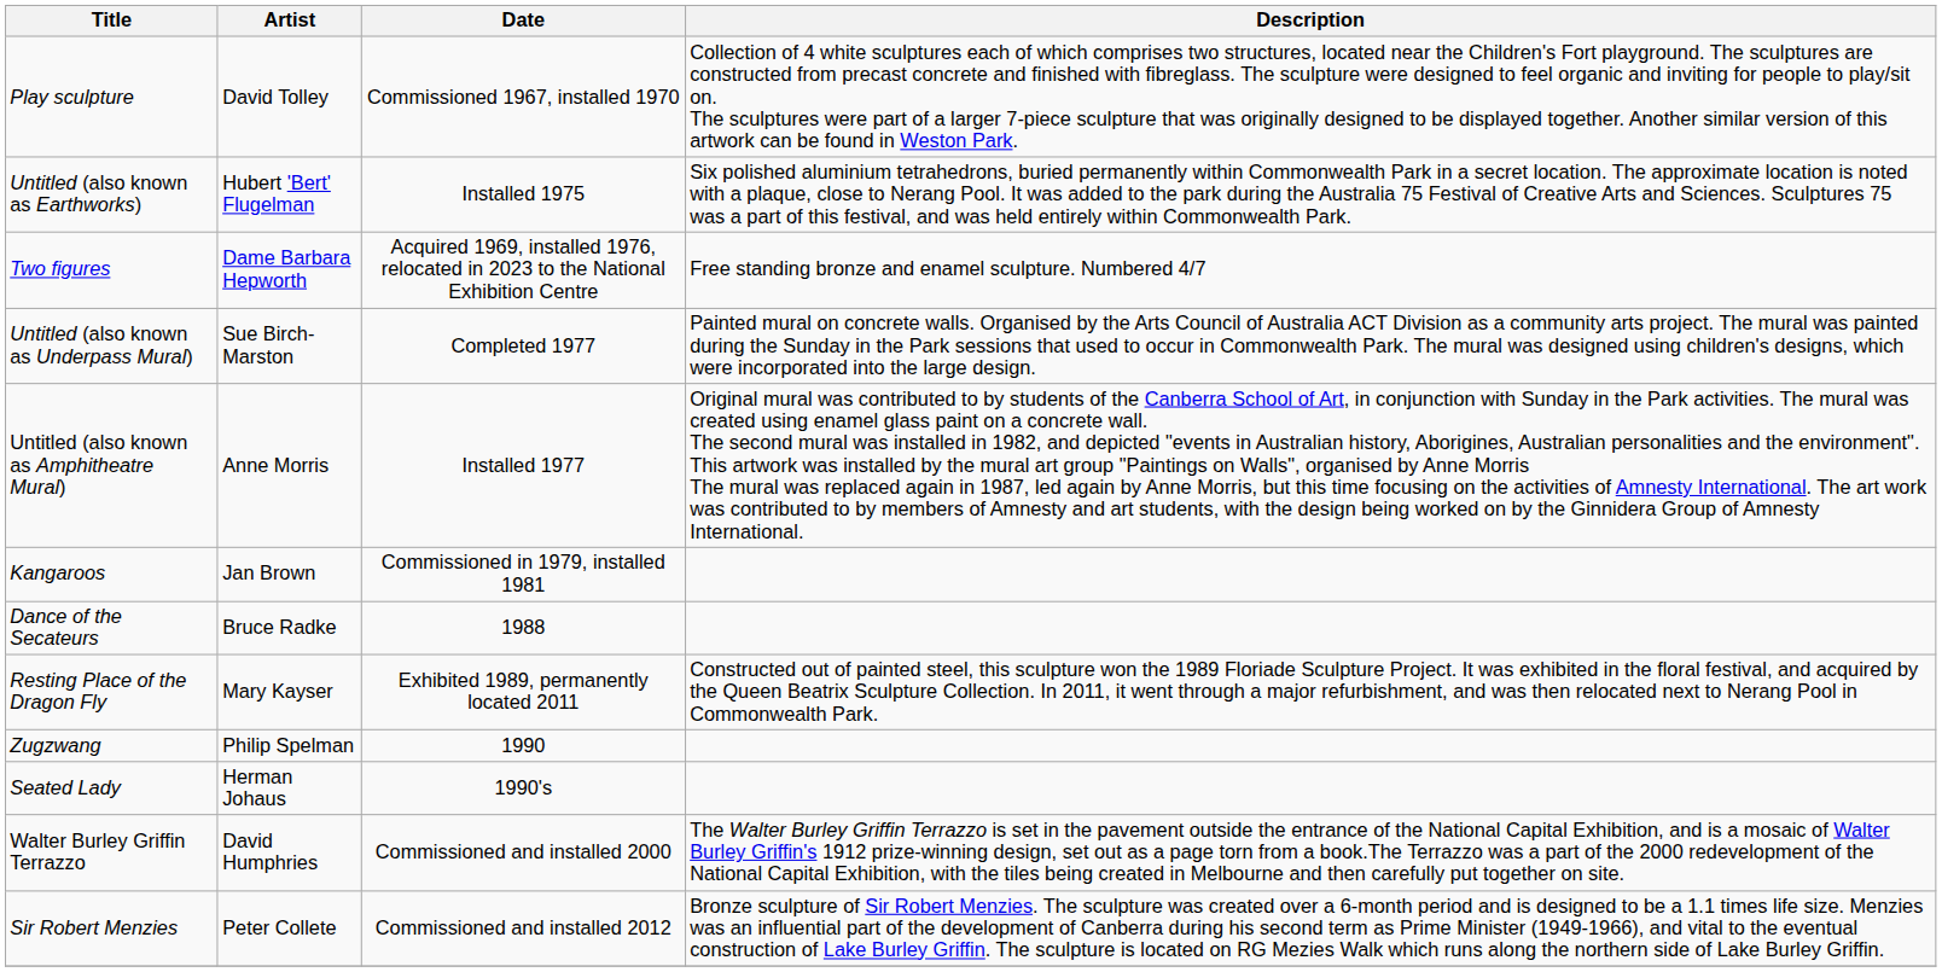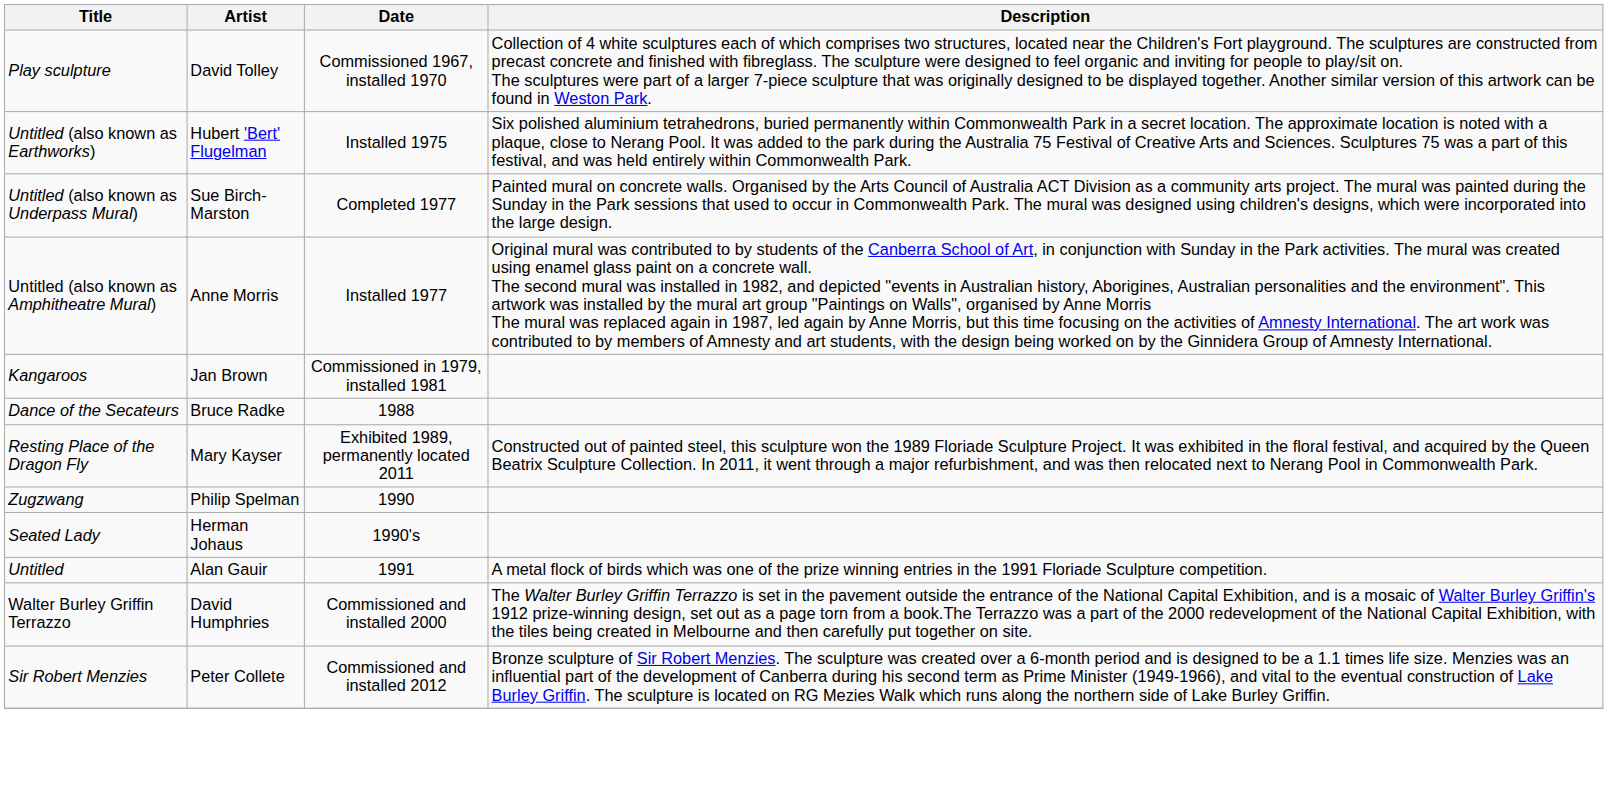- row: Two figures | Dame Barbara Hepworth | Acquired 1969, installed 1976, relocated in 2023 to the National Exhibition Centre | Free standing bronze and enamel sculpture. Numbered 4/7
+ row: Untitled | Alan Gauir | 1991 | A metal flock of birds which was one of the prize winning entries in the 1991 Floriade Sculpture competition.
